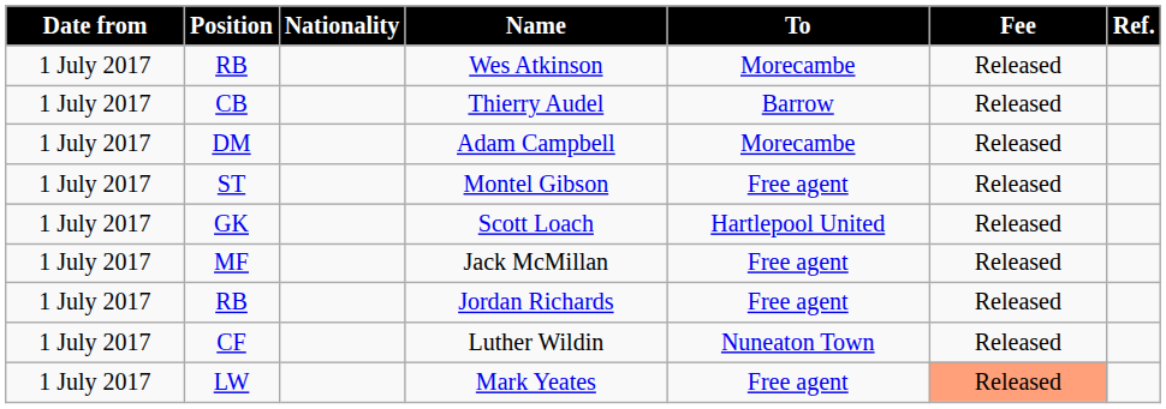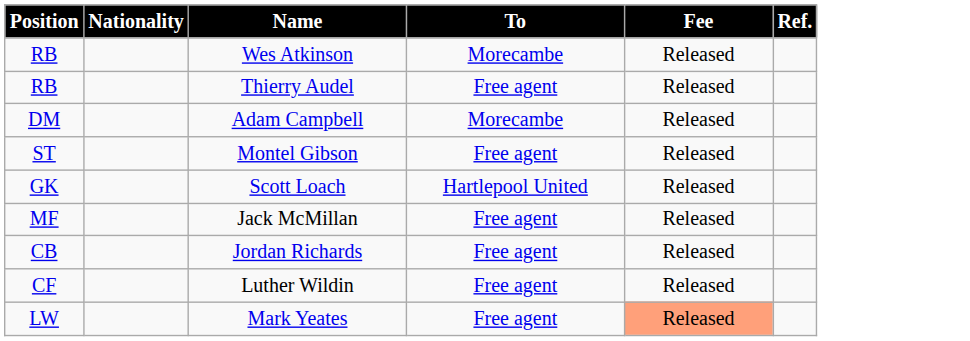- column: Date from | 1 July 2017 | 1 July 2017 | 1 July 2017 | 1 July 2017 | 1 July 2017 | 1 July 2017 | 1 July 2017 | 1 July 2017 | 1 July 2017
Thierry Audel | Position: CB -> RB
Thierry Audel | To: Barrow -> Free agent
Jordan Richards | Position: RB -> CB
Luther Wildin | To: Nuneaton Town -> Free agent
